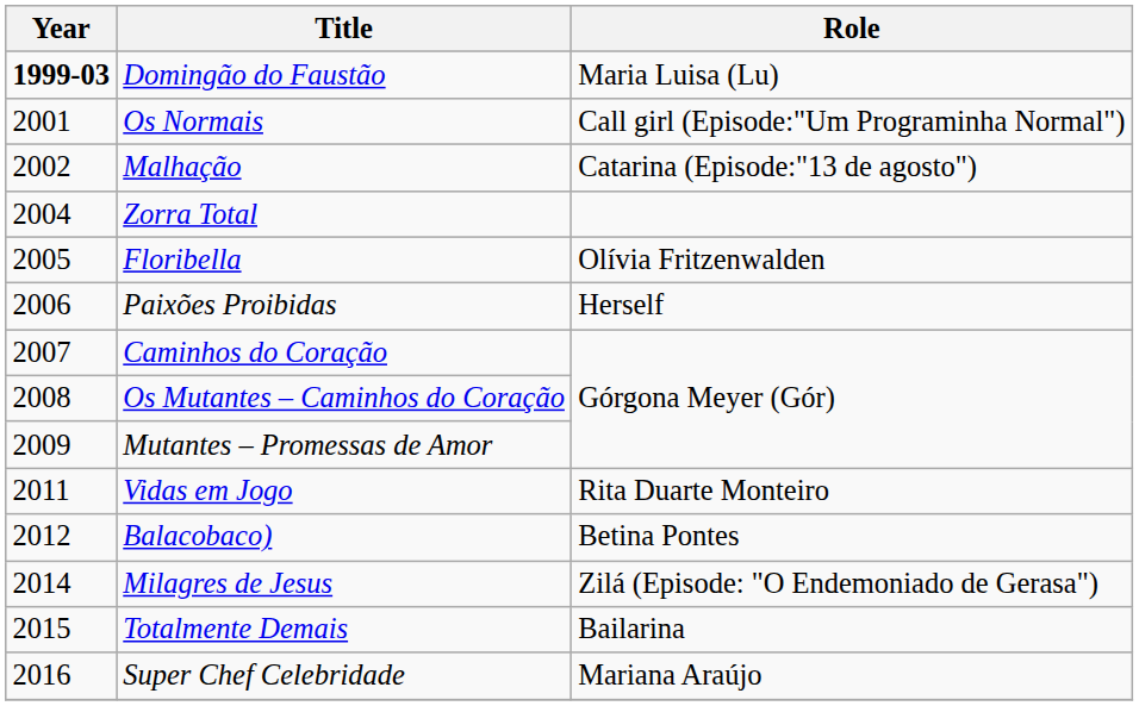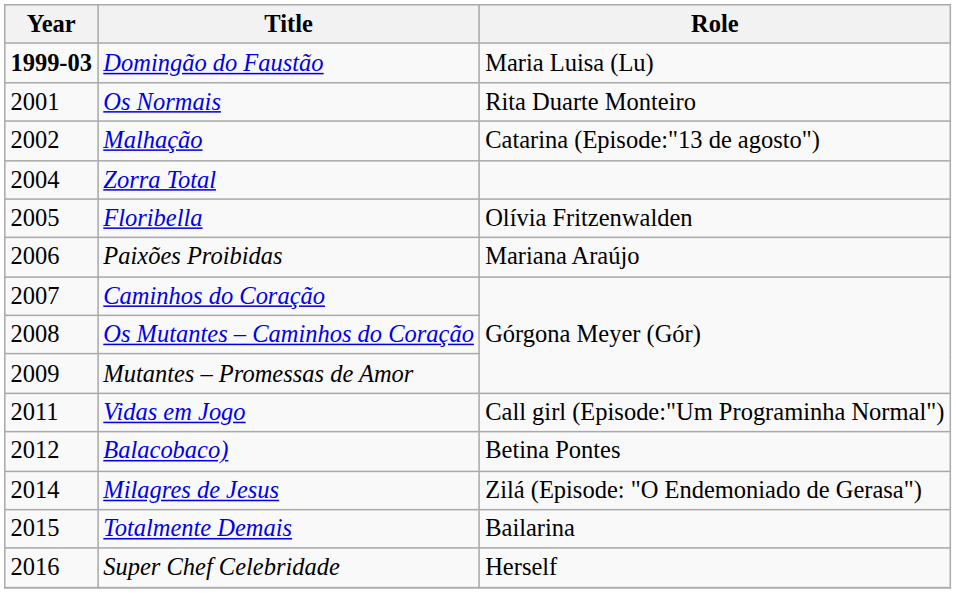Os Normais | Role: Call girl (Episode:"Um Programinha Normal") -> Rita Duarte Monteiro
Paixões Proibidas | Role: Herself -> Mariana Araújo
Vidas em Jogo | Role: Rita Duarte Monteiro -> Call girl (Episode:"Um Programinha Normal")
Super Chef Celebridade | Role: Mariana Araújo -> Herself
